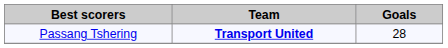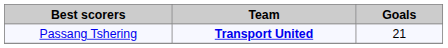Passang Tshering | Goals: 28 -> 21
